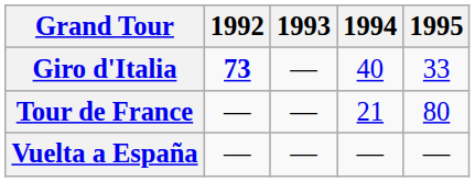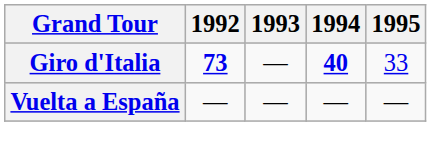Giro d'Italia | 1994: normal -> bold
- row: Tour de France | — | — | 21 | 80
